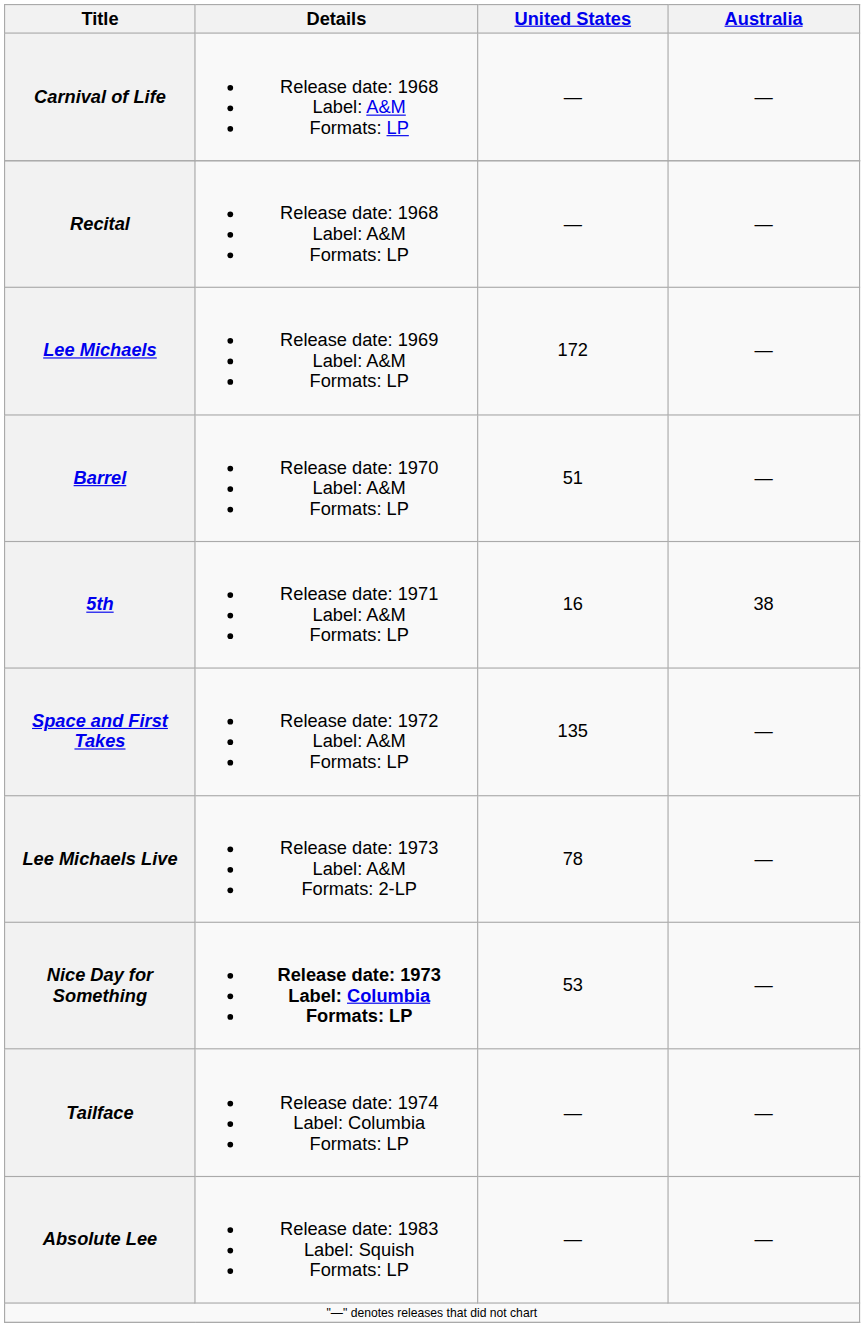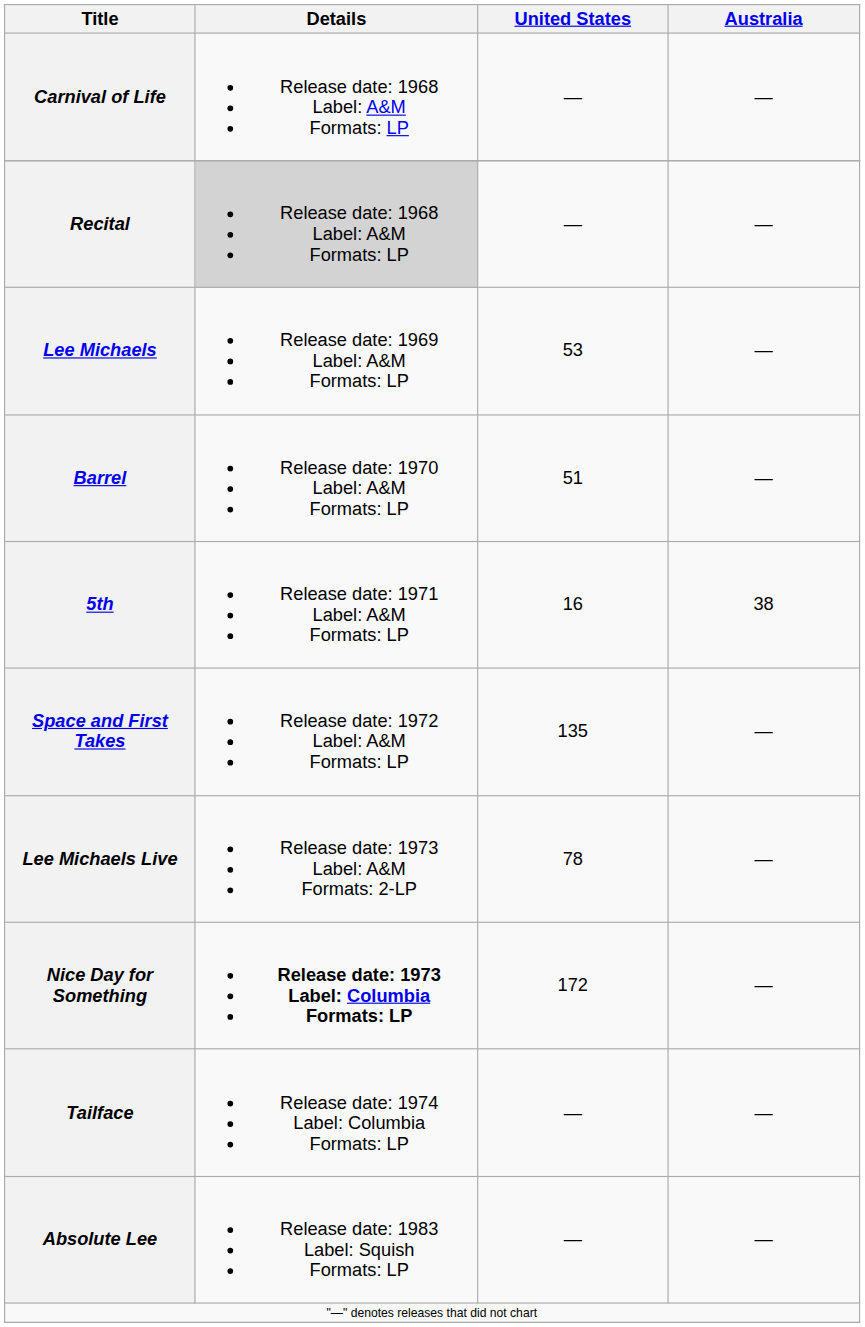Recital | Details: no background -> lightgrey background
Lee Michaels | United States: 172 -> 53
Nice Day for Something | United States: 53 -> 172
